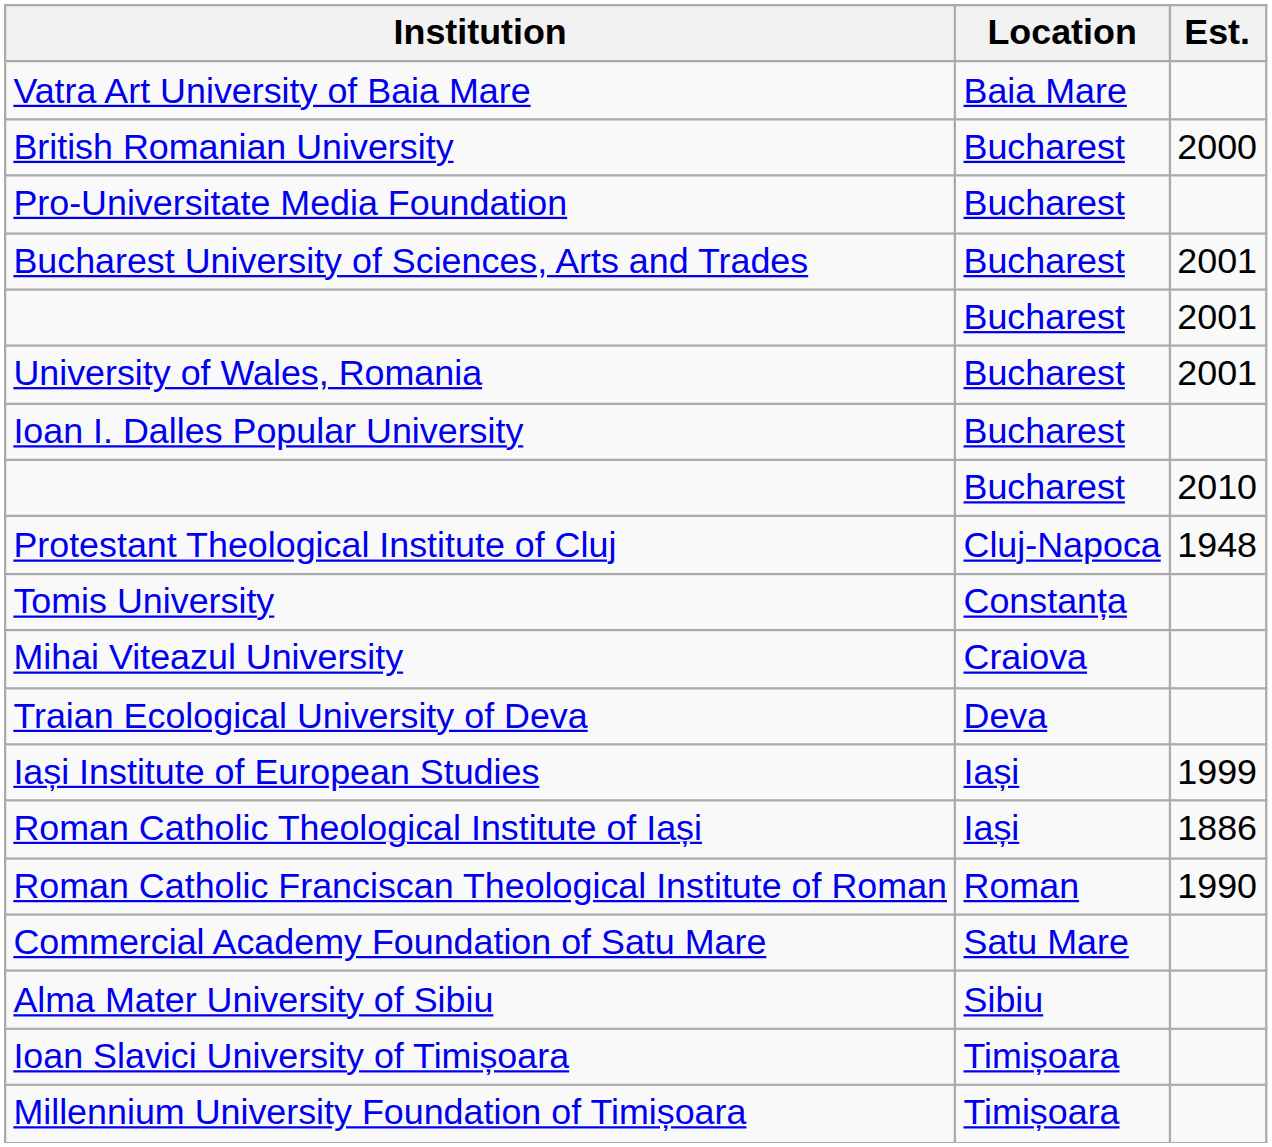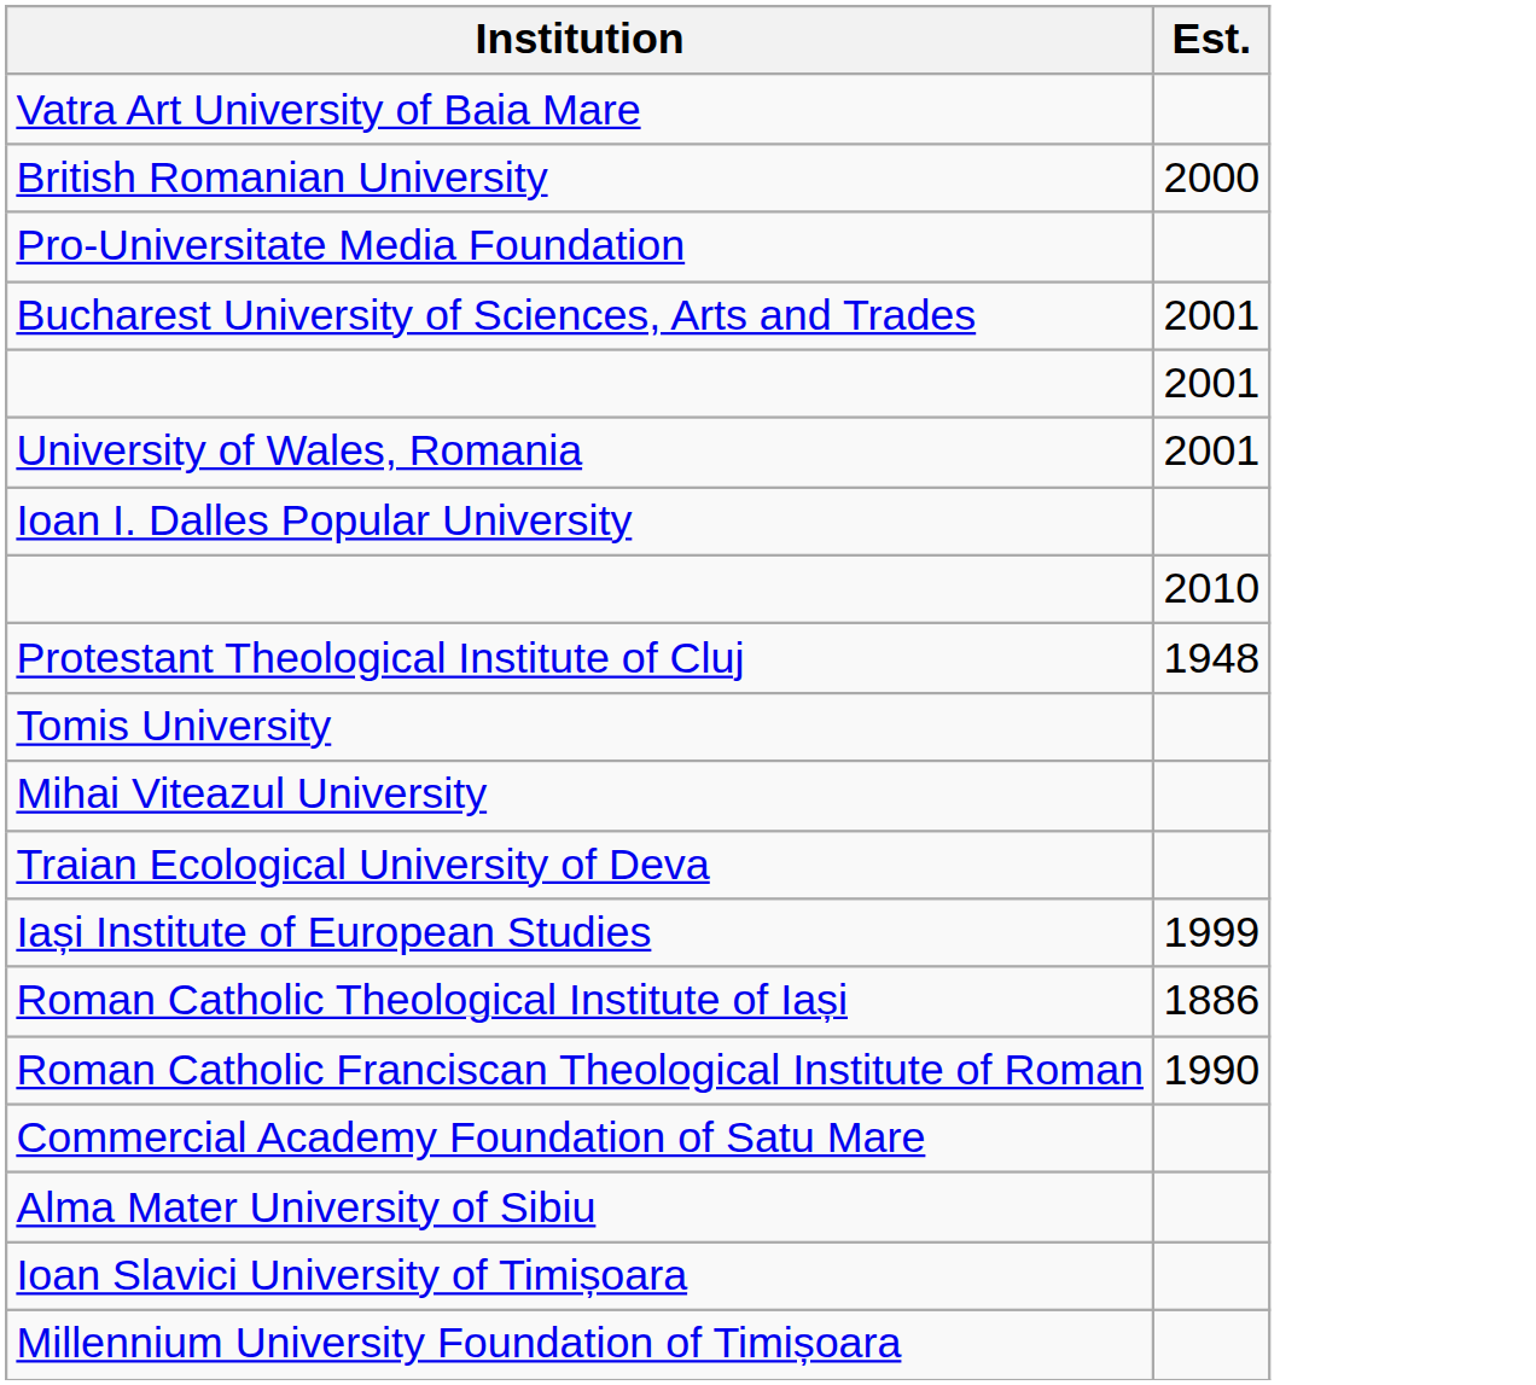- column: Location | Baia Mare | Bucharest | Bucharest | Bucharest | Bucharest | Bucharest | Bucharest | Bucharest | Cluj-Napoca | Constanța | Craiova | Deva | Iași | Iași | Roman | Satu Mare | Sibiu | Timișoara | Timișoara
